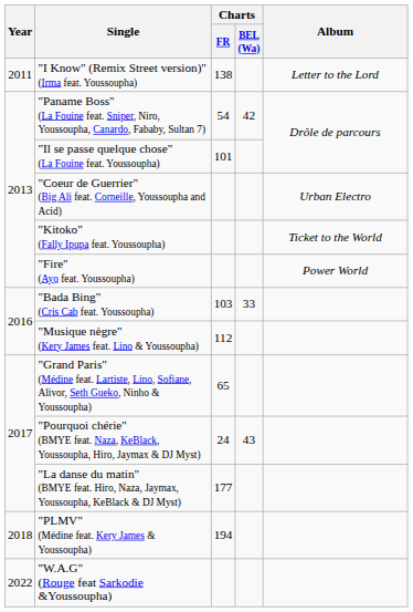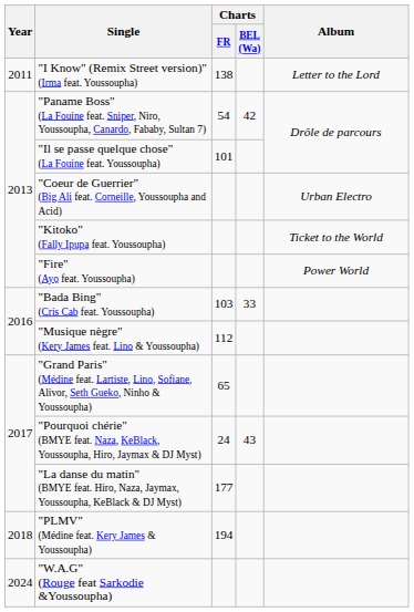"W.A.G" (Rouge feat Sarkodie &Youssoupha) | Year: 2022 -> 2024
